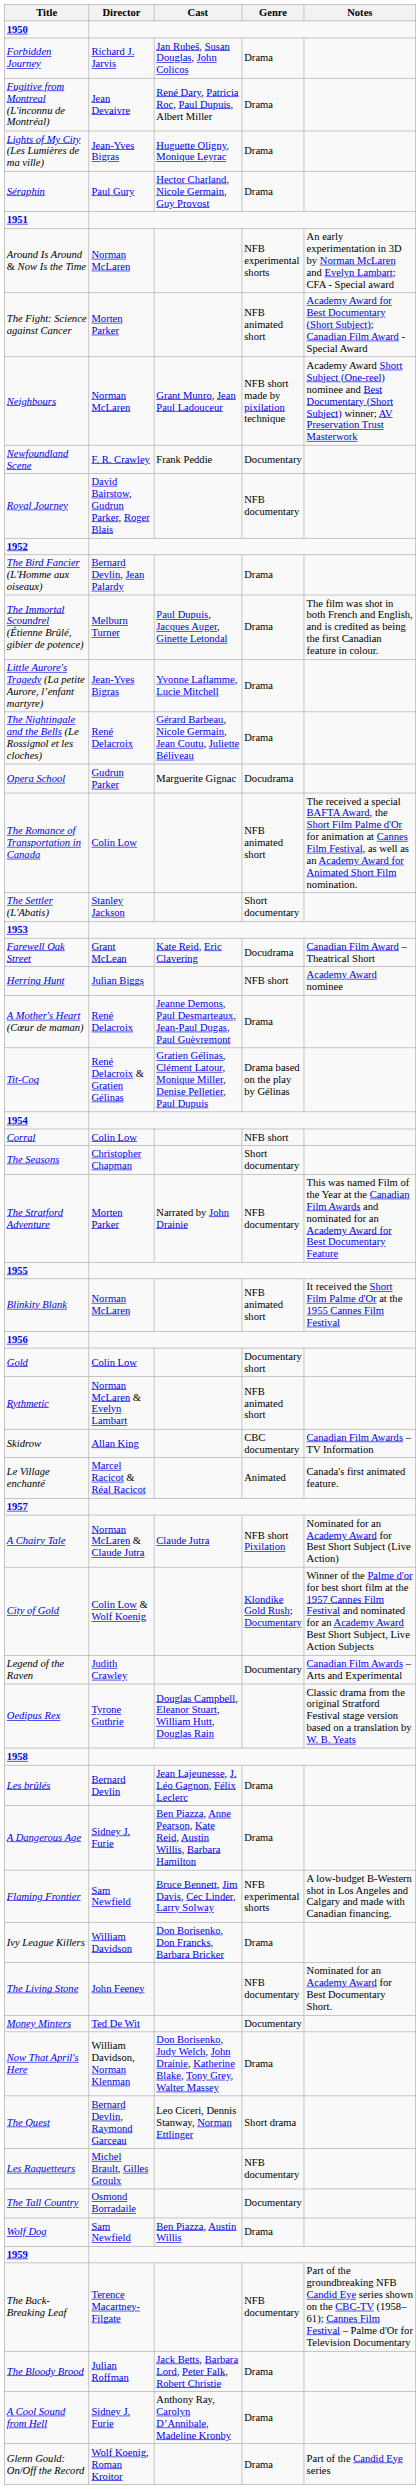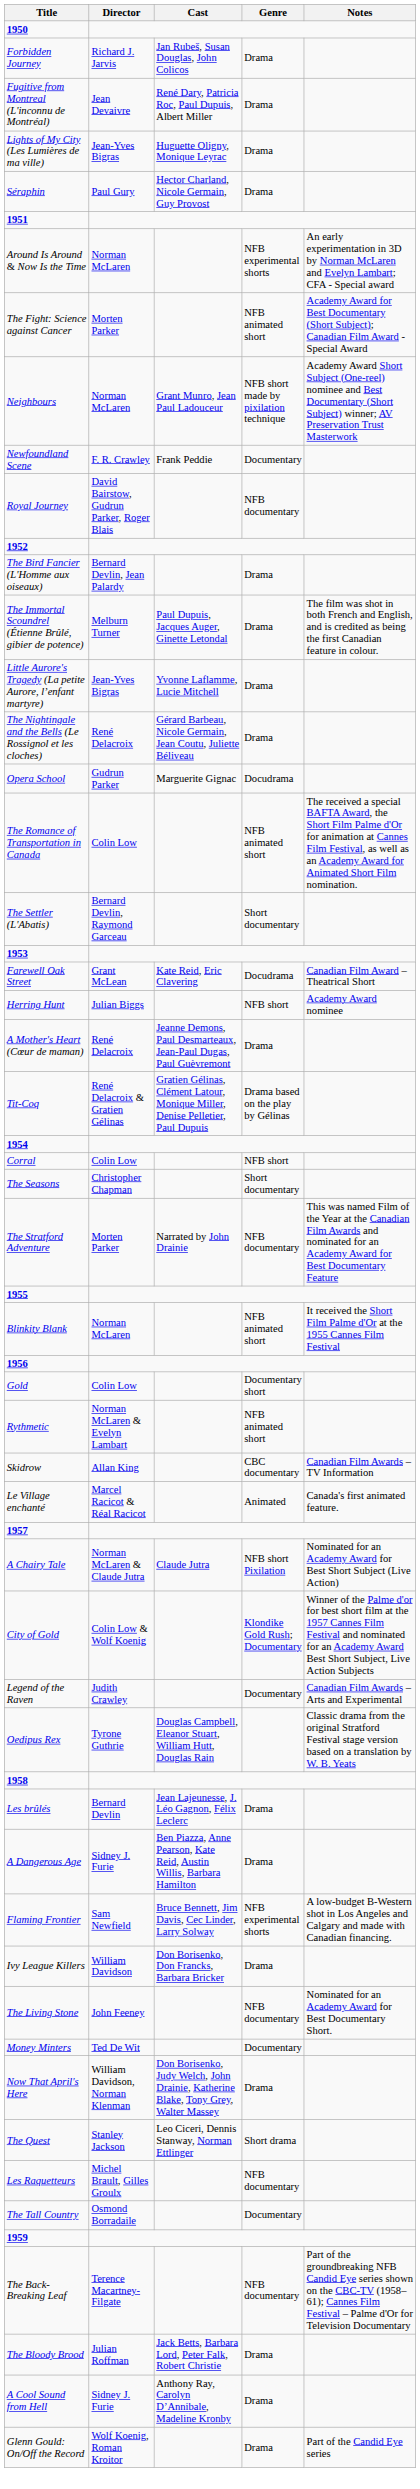The Settler (L'Abatis) | Director: Stanley Jackson -> Bernard Devlin, Raymond Garceau
The Quest | Director: Bernard Devlin, Raymond Garceau -> Stanley Jackson
- row: Wolf Dog | Sam Newfield | Ben Piazza, Austin Willis | Drama
